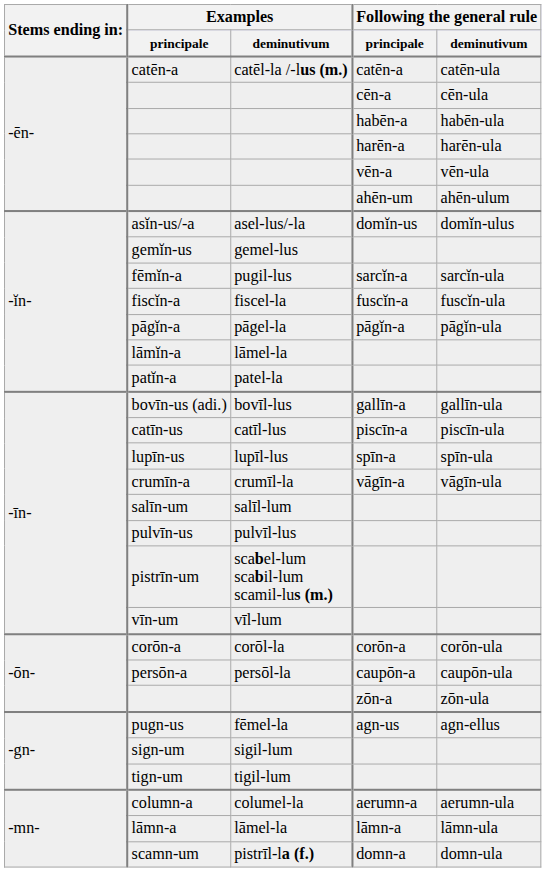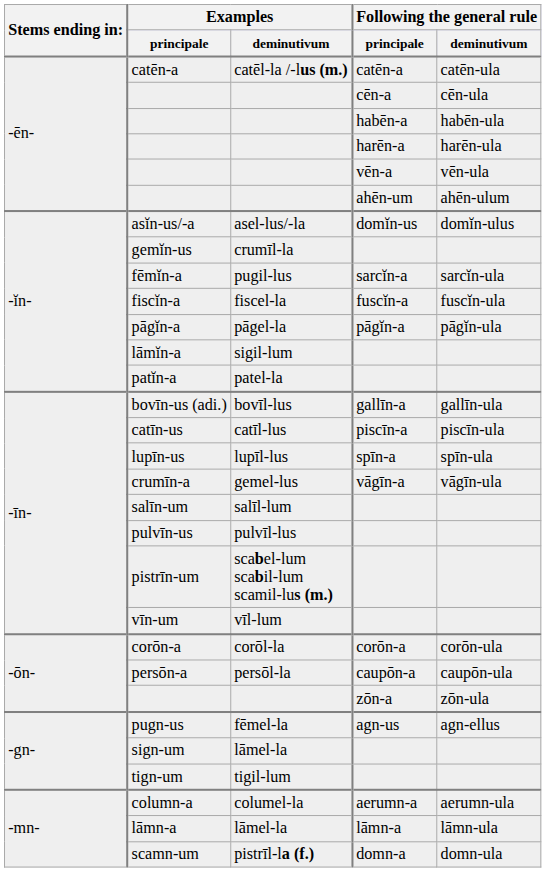gemĭn-us | Examples / deminutivum: gemel-lus -> crumīl-la
lāmĭn-a | Examples / deminutivum: lāmel-la -> sigil-lum
crumīn-a | Examples / deminutivum: crumīl-la -> gemel-lus
sign-um | Examples / deminutivum: sigil-lum -> lāmel-la
